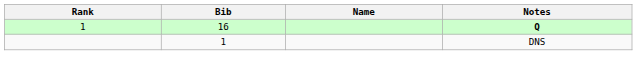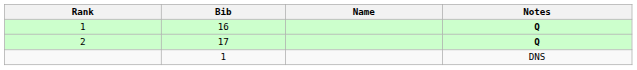+ row: 2 | 17 | Q
